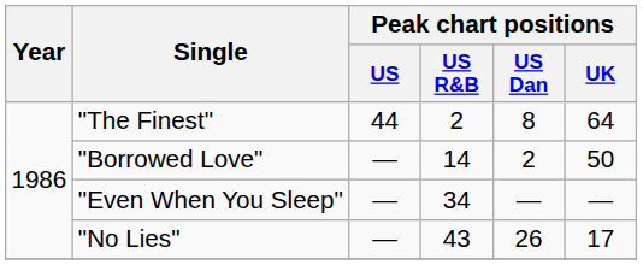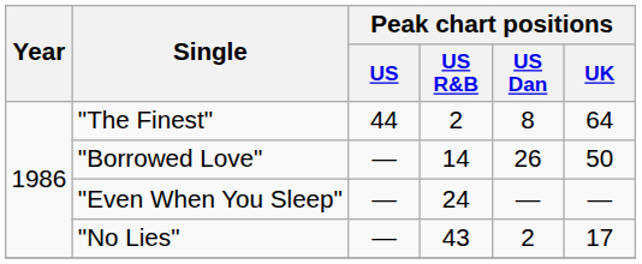"Borrowed Love" | Peak chart positions / US Dan: 2 -> 26
"Even When You Sleep" | Peak chart positions / US R&B: 34 -> 24
"No Lies" | Peak chart positions / US Dan: 26 -> 2
